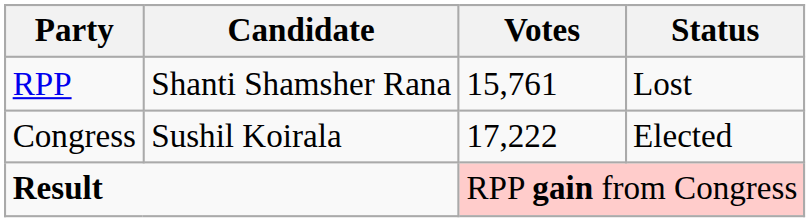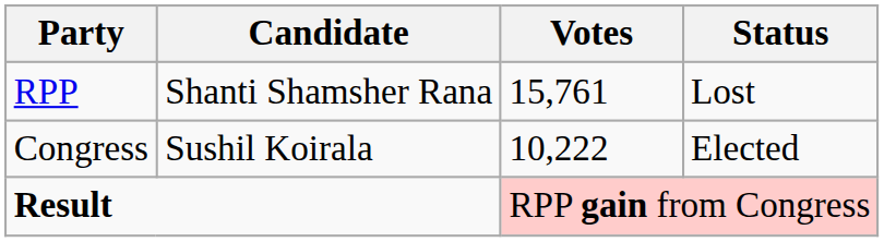Congress | Votes: 17,222 -> 10,222
